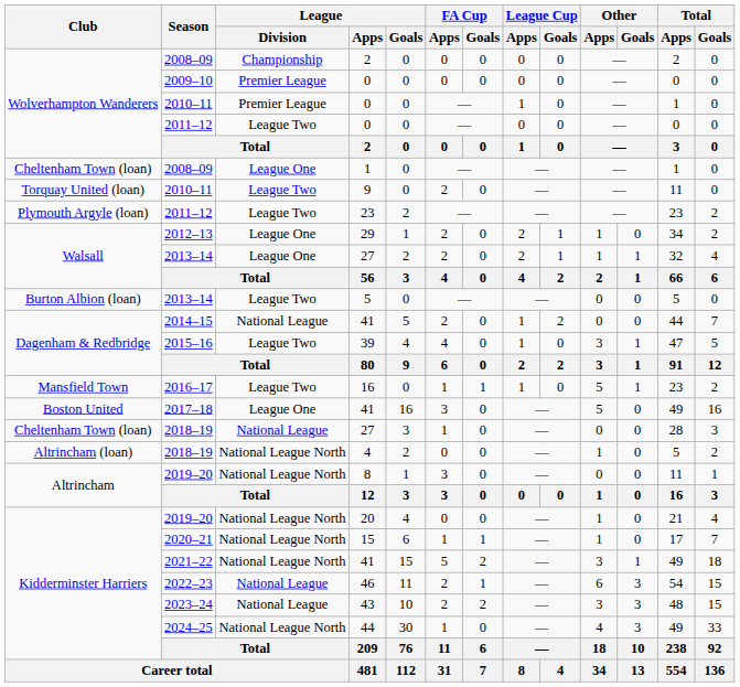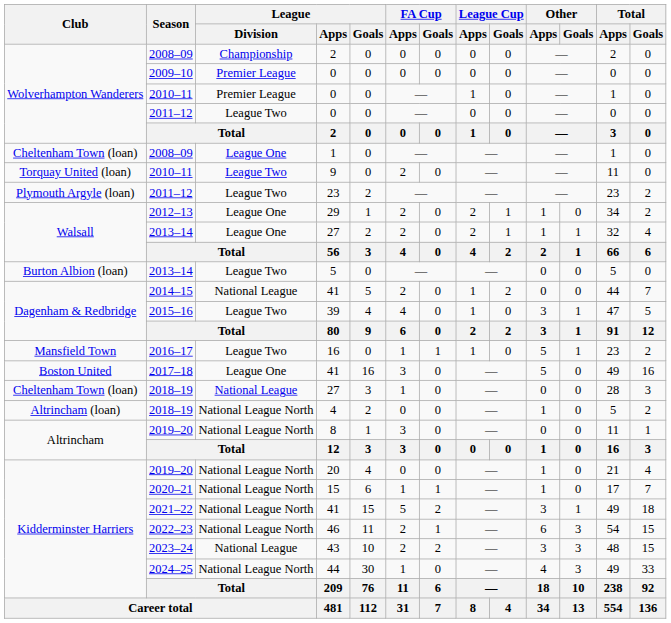46 | League / Division: National League -> National League North
